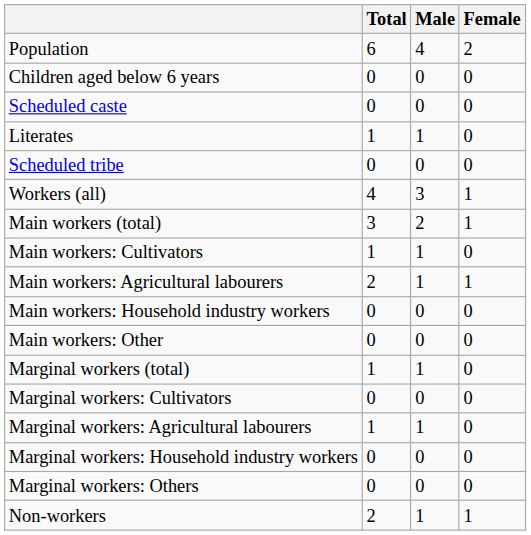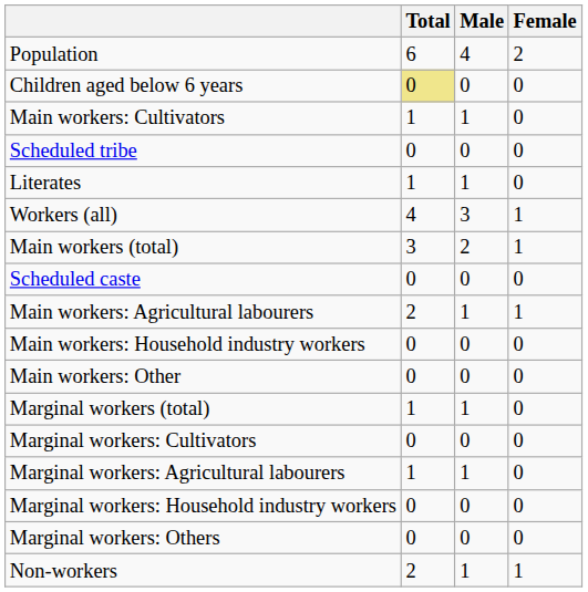Children aged below 6 years | Total: no background -> khaki background
rows swapped: Scheduled caste <-> Main workers: Cultivators
rows swapped: Scheduled tribe <-> Literates
